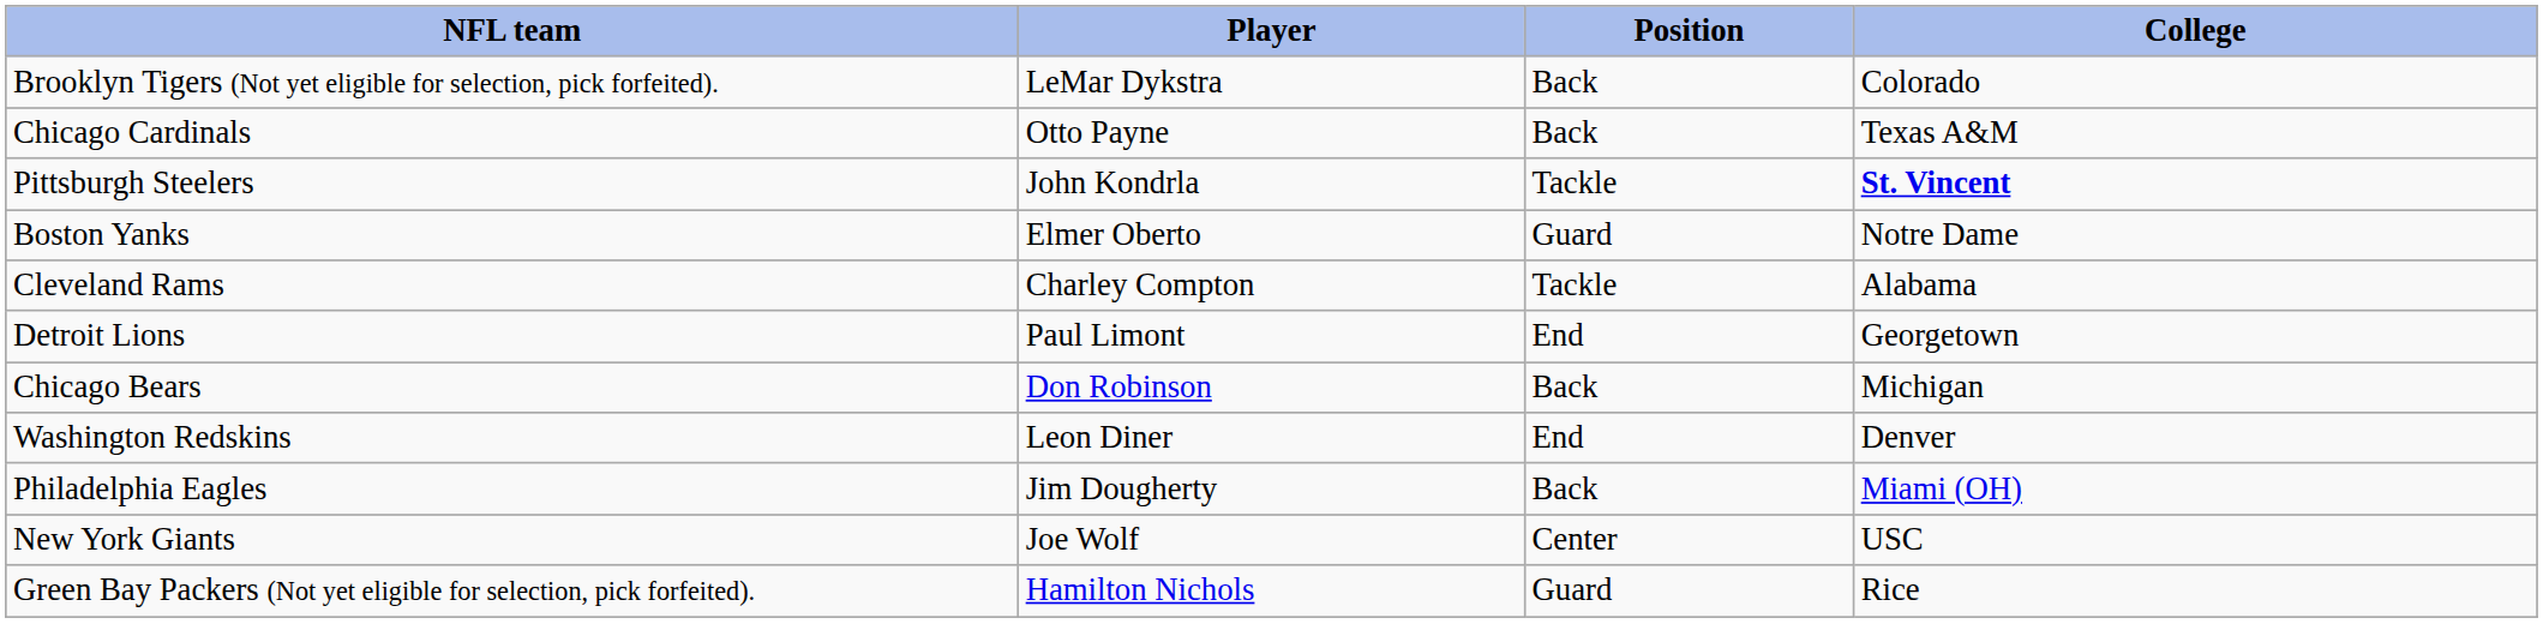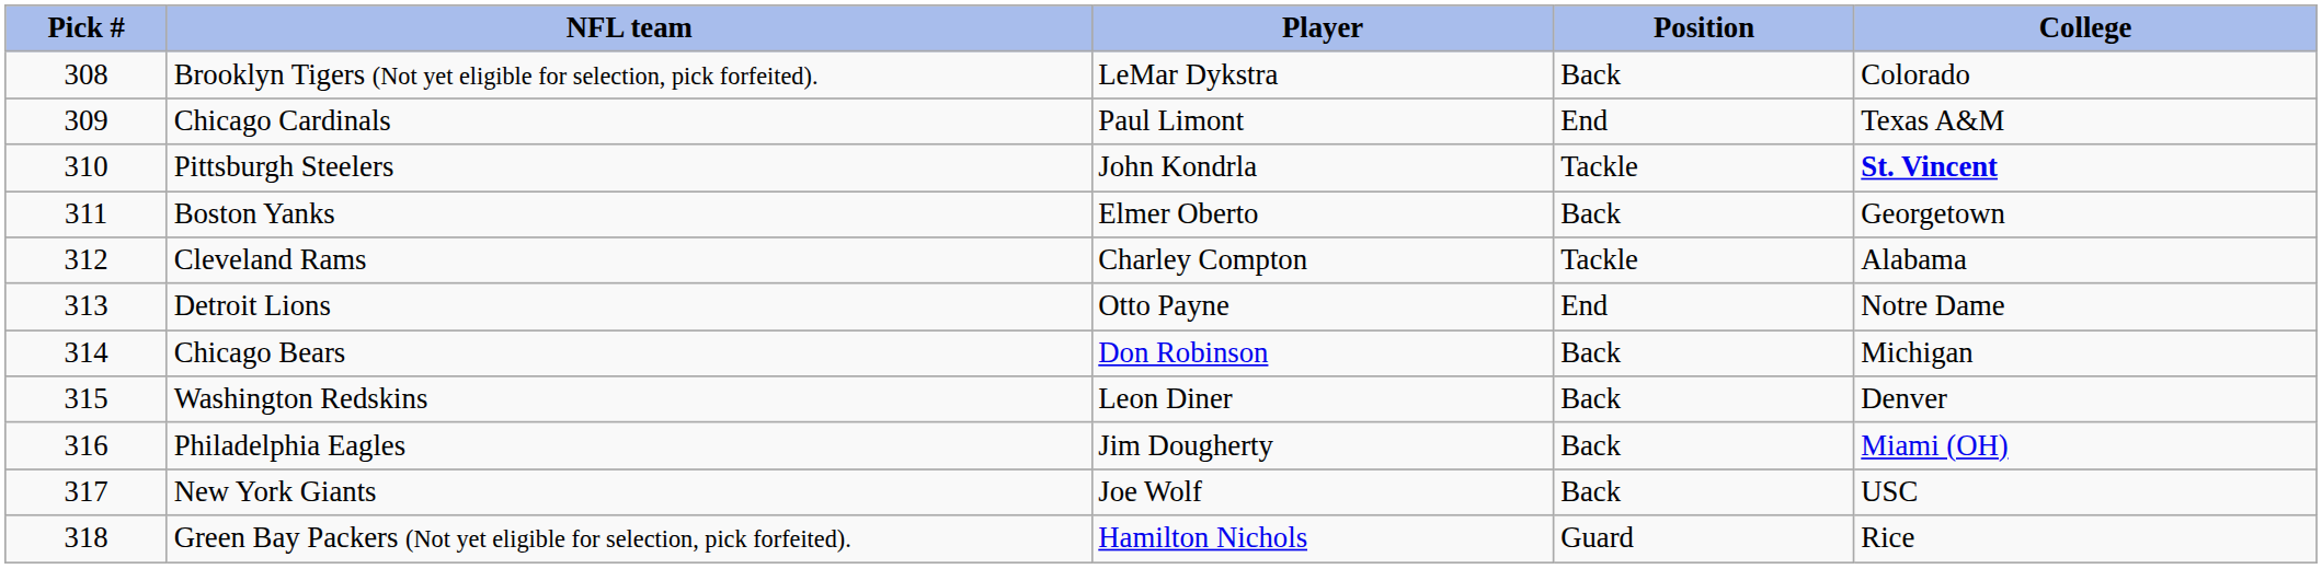+ column: Pick # | 308 | 309 | 310 | 311 | 312 | 313 | 314 | 315 | 316 | 317 | 318
Chicago Cardinals | Player: Otto Payne -> Paul Limont
Chicago Cardinals | Position: Back -> End
Boston Yanks | Position: Guard -> Back
Boston Yanks | College: Notre Dame -> Georgetown
Detroit Lions | Player: Paul Limont -> Otto Payne
Detroit Lions | College: Georgetown -> Notre Dame
Washington Redskins | Position: End -> Back
New York Giants | Position: Center -> Back
